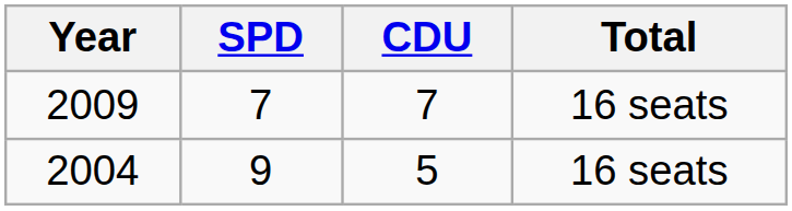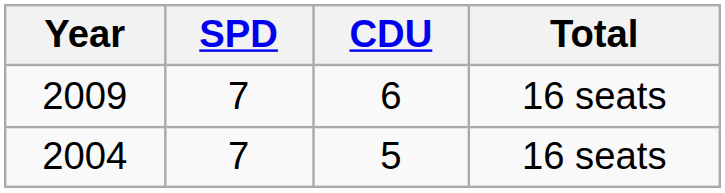2009 | CDU: 7 -> 6
2004 | SPD: 9 -> 7
